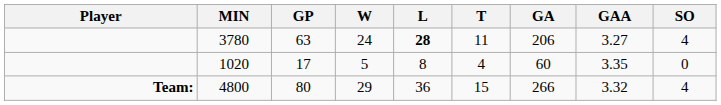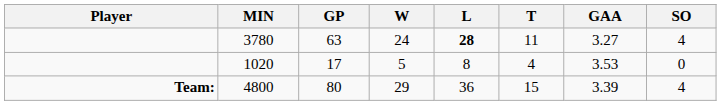- column: GA | 206 | 60 | 266
1020 | GAA: 3.35 -> 3.53
4800 | GAA: 3.32 -> 3.39
